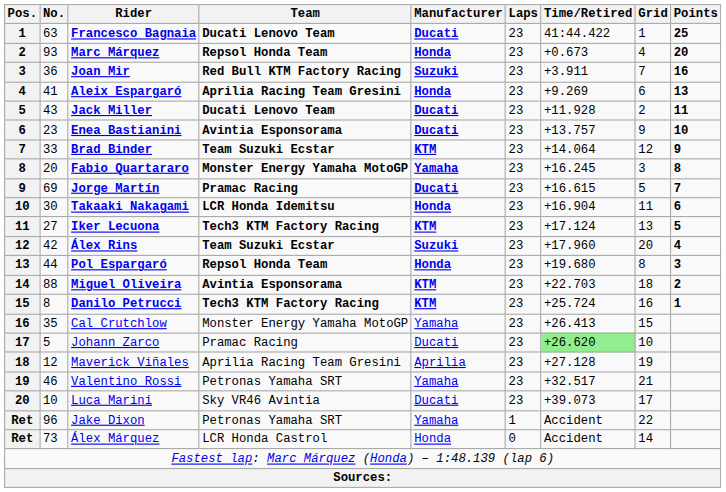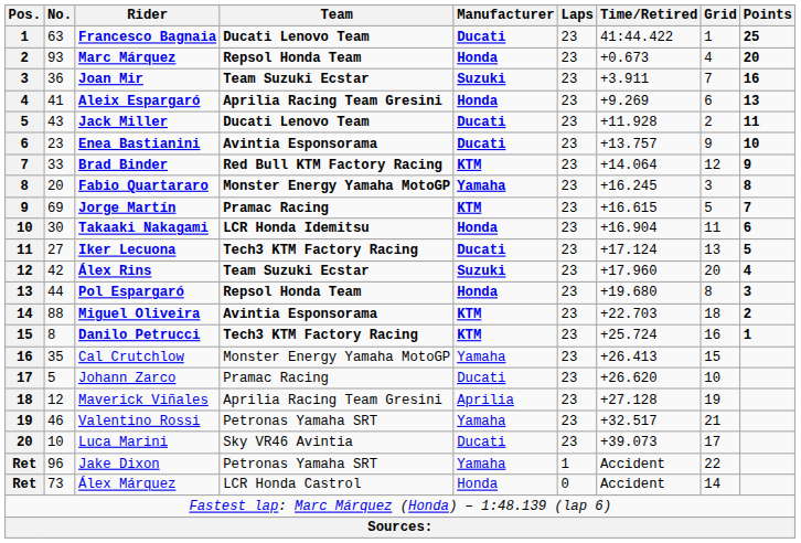Joan Mir | Team: Red Bull KTM Factory Racing -> Team Suzuki Ecstar
Brad Binder | Team: Team Suzuki Ecstar -> Red Bull KTM Factory Racing
Jorge Martín | Manufacturer: Ducati -> KTM
Iker Lecuona | Manufacturer: KTM -> Ducati
Johann Zarco | Time/Retired: lightgreen background -> no background
